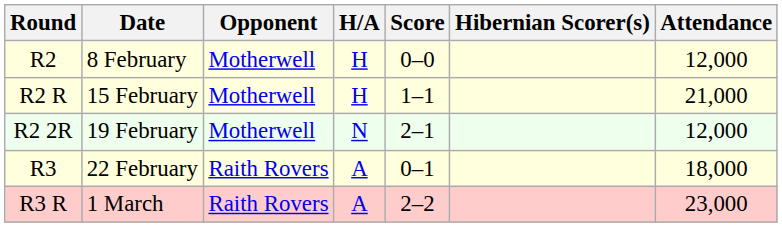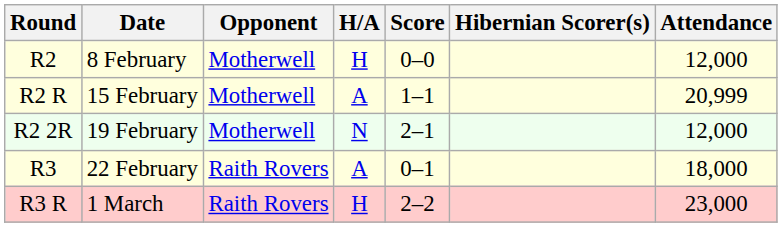R2 R | H/A: H -> A
R2 R | Attendance: 21,000 -> 20,999
R3 R | H/A: A -> H
